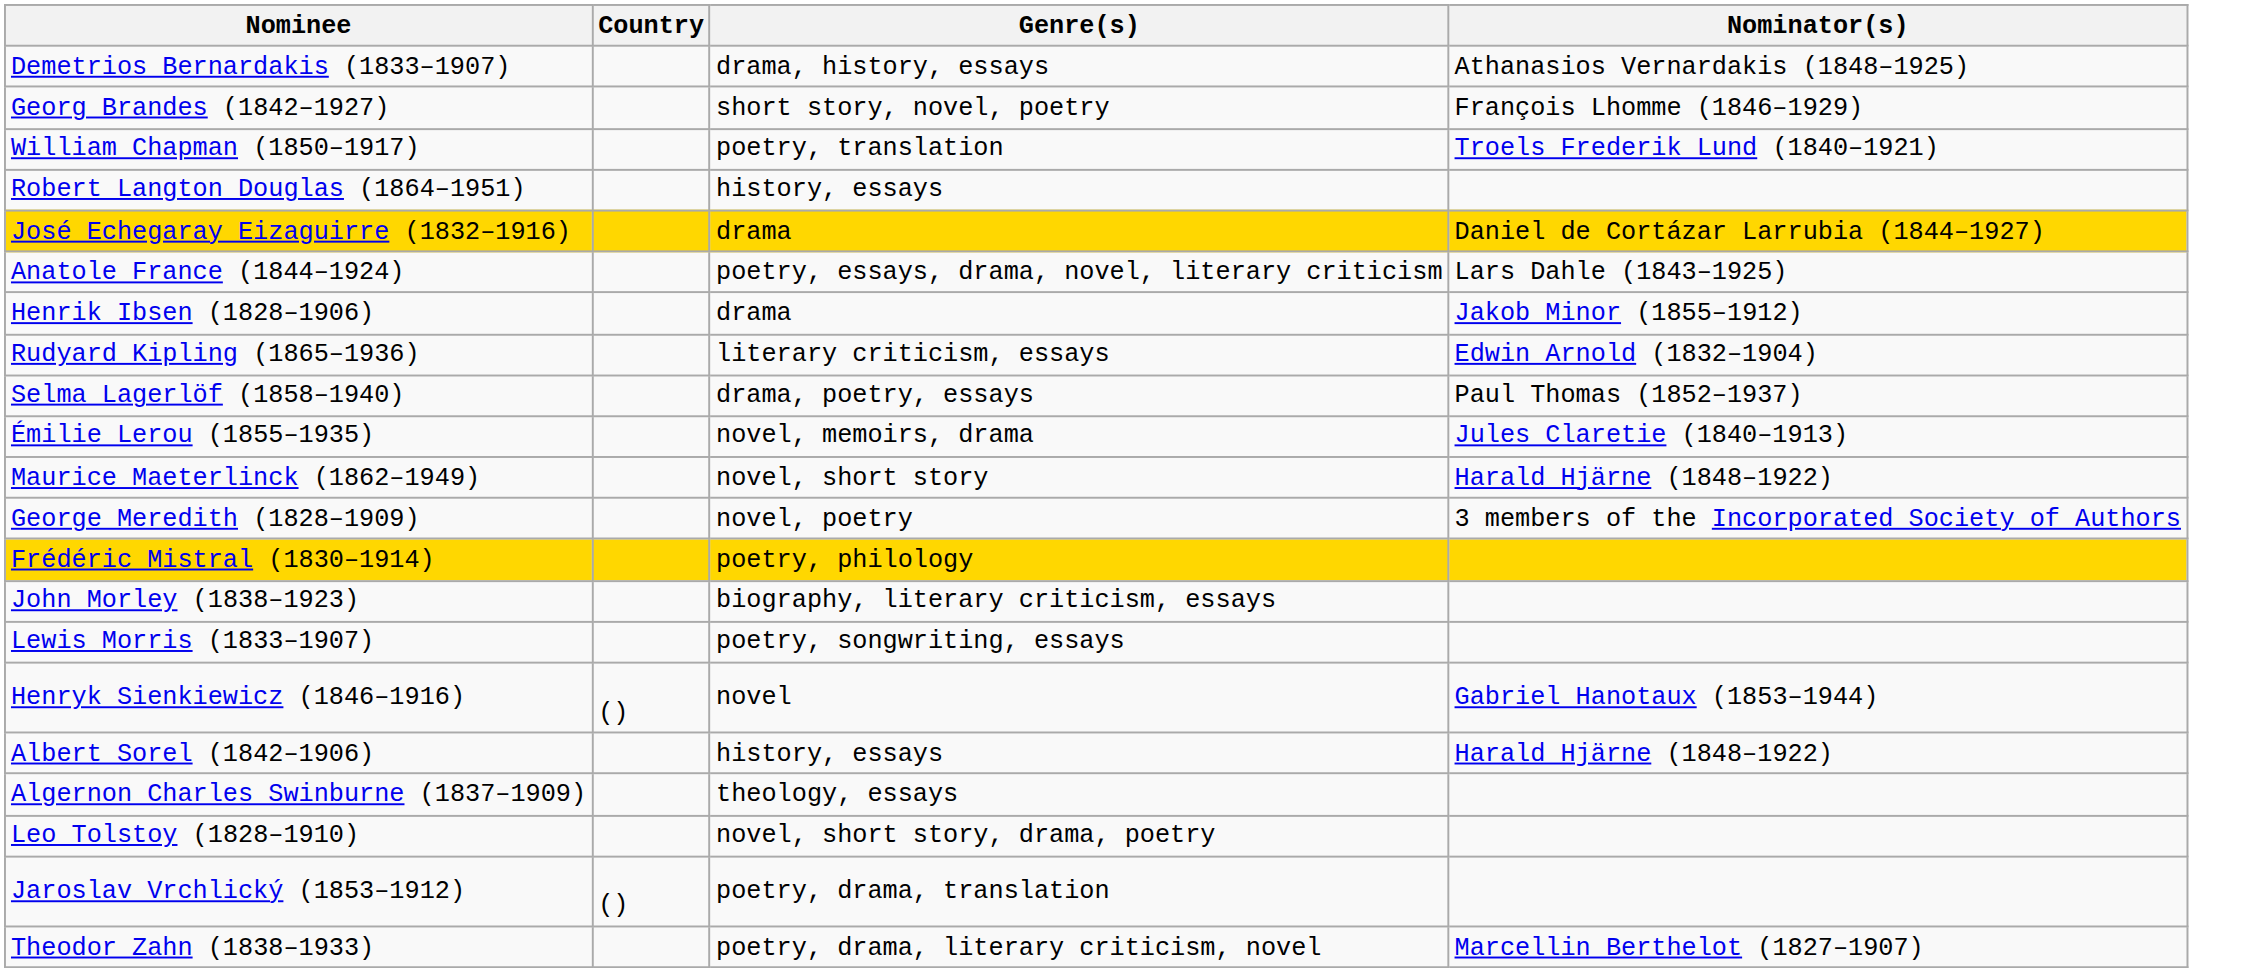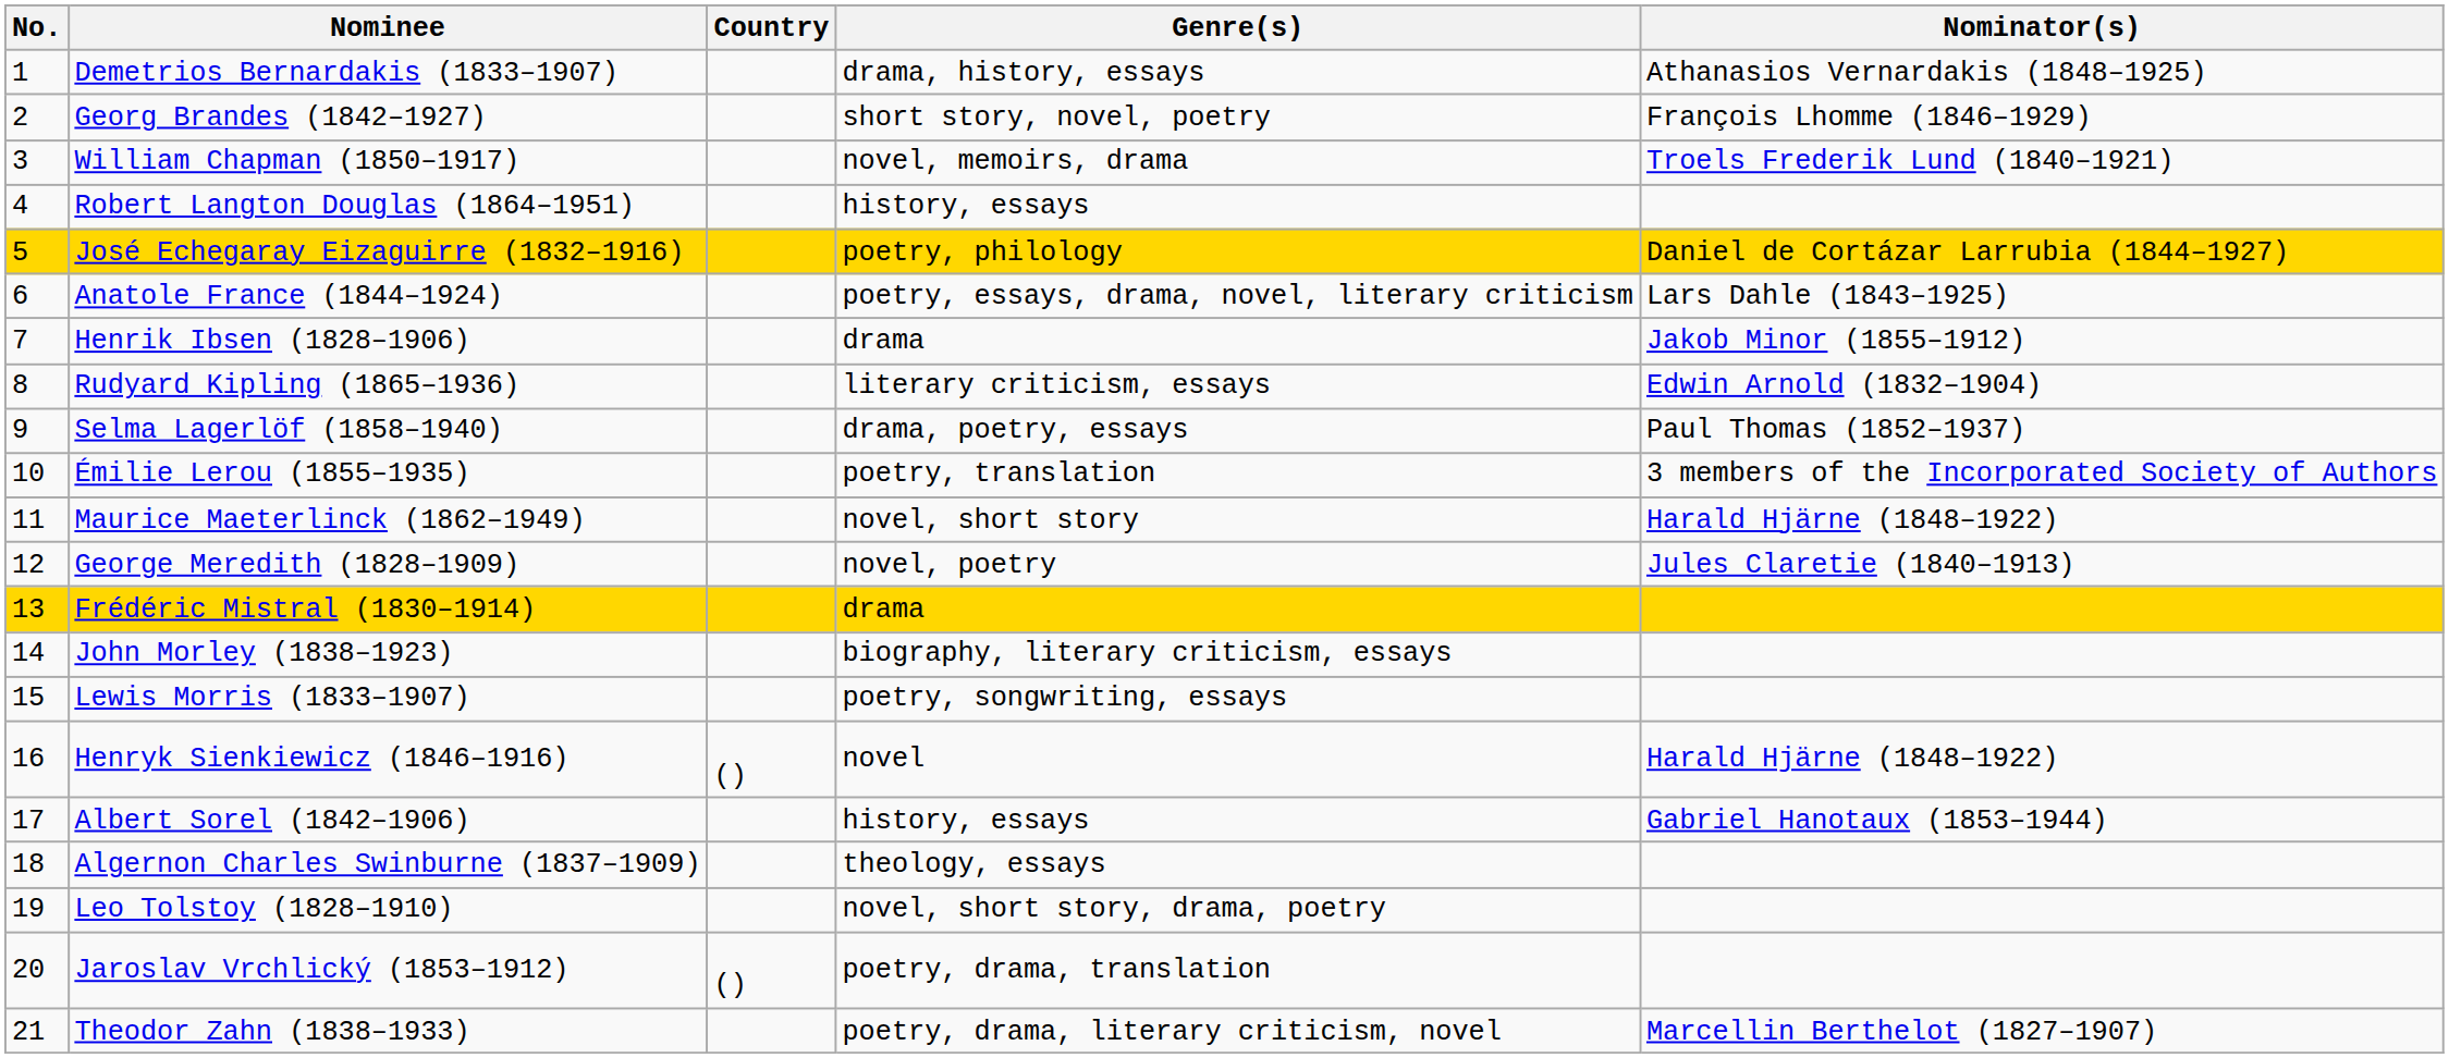+ column: No. | 1 | 2 | 3 | 4 | 5 | 6 | 7 | 8 | 9 | 10 | 11 | 12 | 13 | 14 | 15 | 16 | 17 | 18 | 19 | 20 | 21
William Chapman (1850–1917) | Genre(s): poetry, translation -> novel, memoirs, drama
José Echegaray Eizaguirre (1832–1916) | Genre(s): drama -> poetry, philology
Émilie Lerou (1855–1935) | Genre(s): novel, memoirs, drama -> poetry, translation
Émilie Lerou (1855–1935) | Nominator(s): Jules Claretie (1840–1913) -> 3 members of the Incorporated Society of Authors
George Meredith (1828–1909) | Nominator(s): 3 members of the Incorporated Society of Authors -> Jules Claretie (1840–1913)
Frédéric Mistral (1830–1914) | Genre(s): poetry, philology -> drama
Henryk Sienkiewicz (1846–1916) | Nominator(s): Gabriel Hanotaux (1853–1944) -> Harald Hjärne (1848–1922)
Albert Sorel (1842–1906) | Nominator(s): Harald Hjärne (1848–1922) -> Gabriel Hanotaux (1853–1944)
